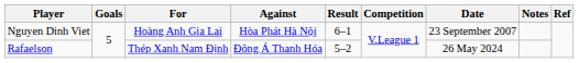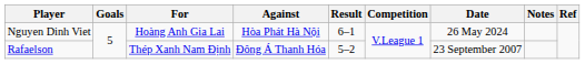Nguyen Dinh Viet | Date: 23 September 2007 -> 26 May 2024
Rafaelson | Date: 26 May 2024 -> 23 September 2007
